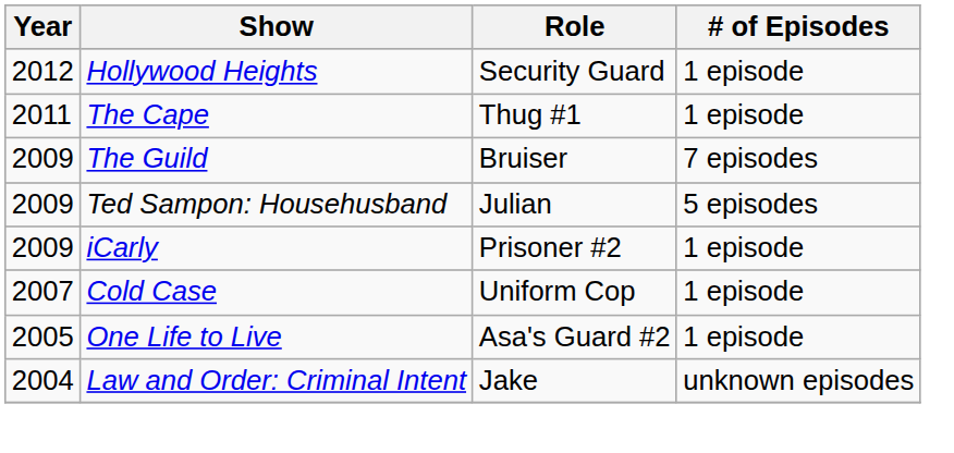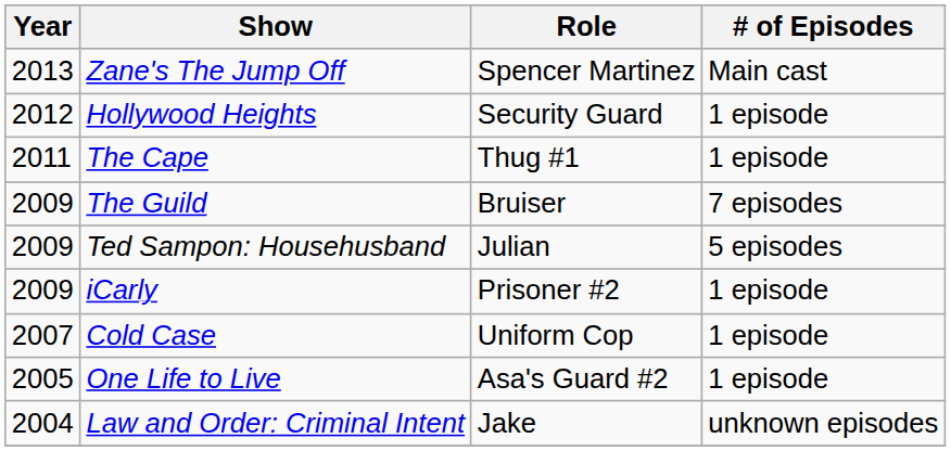+ row: 2013 | Zane's The Jump Off | Spencer Martinez | Main cast
